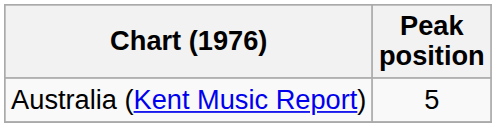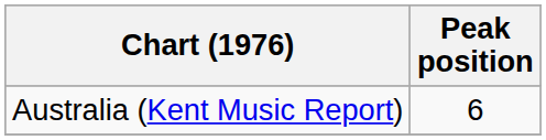Australia (Kent Music Report) | Peak position: 5 -> 6
